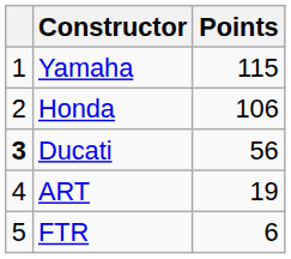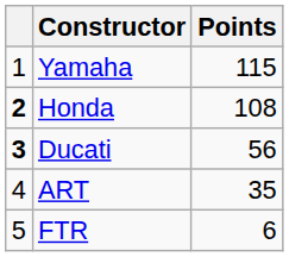Honda | column 1: normal -> bold
Honda | Points: 106 -> 108
ART | Points: 19 -> 35
